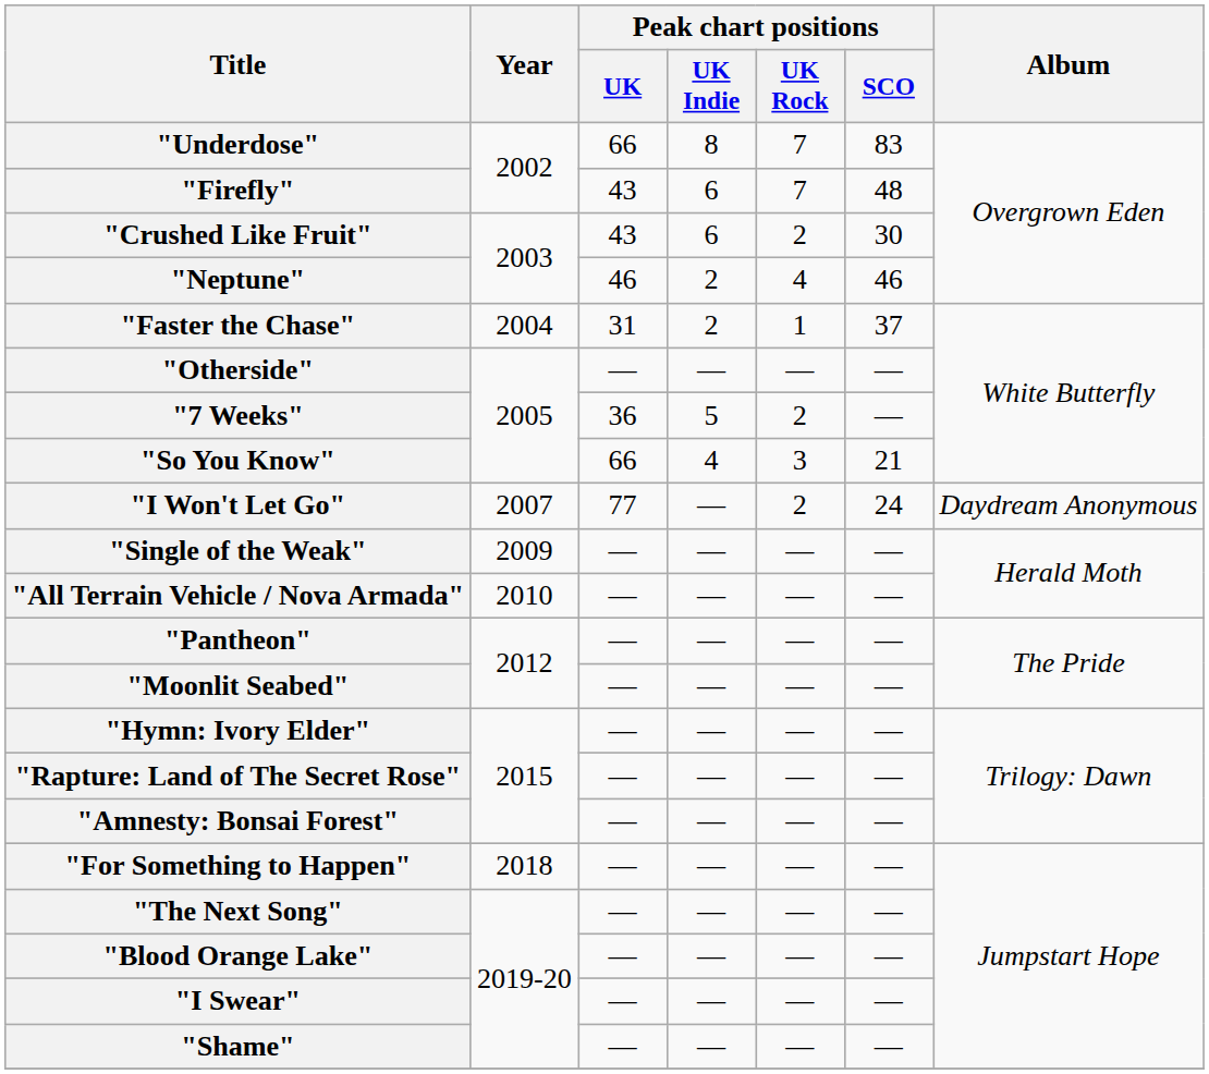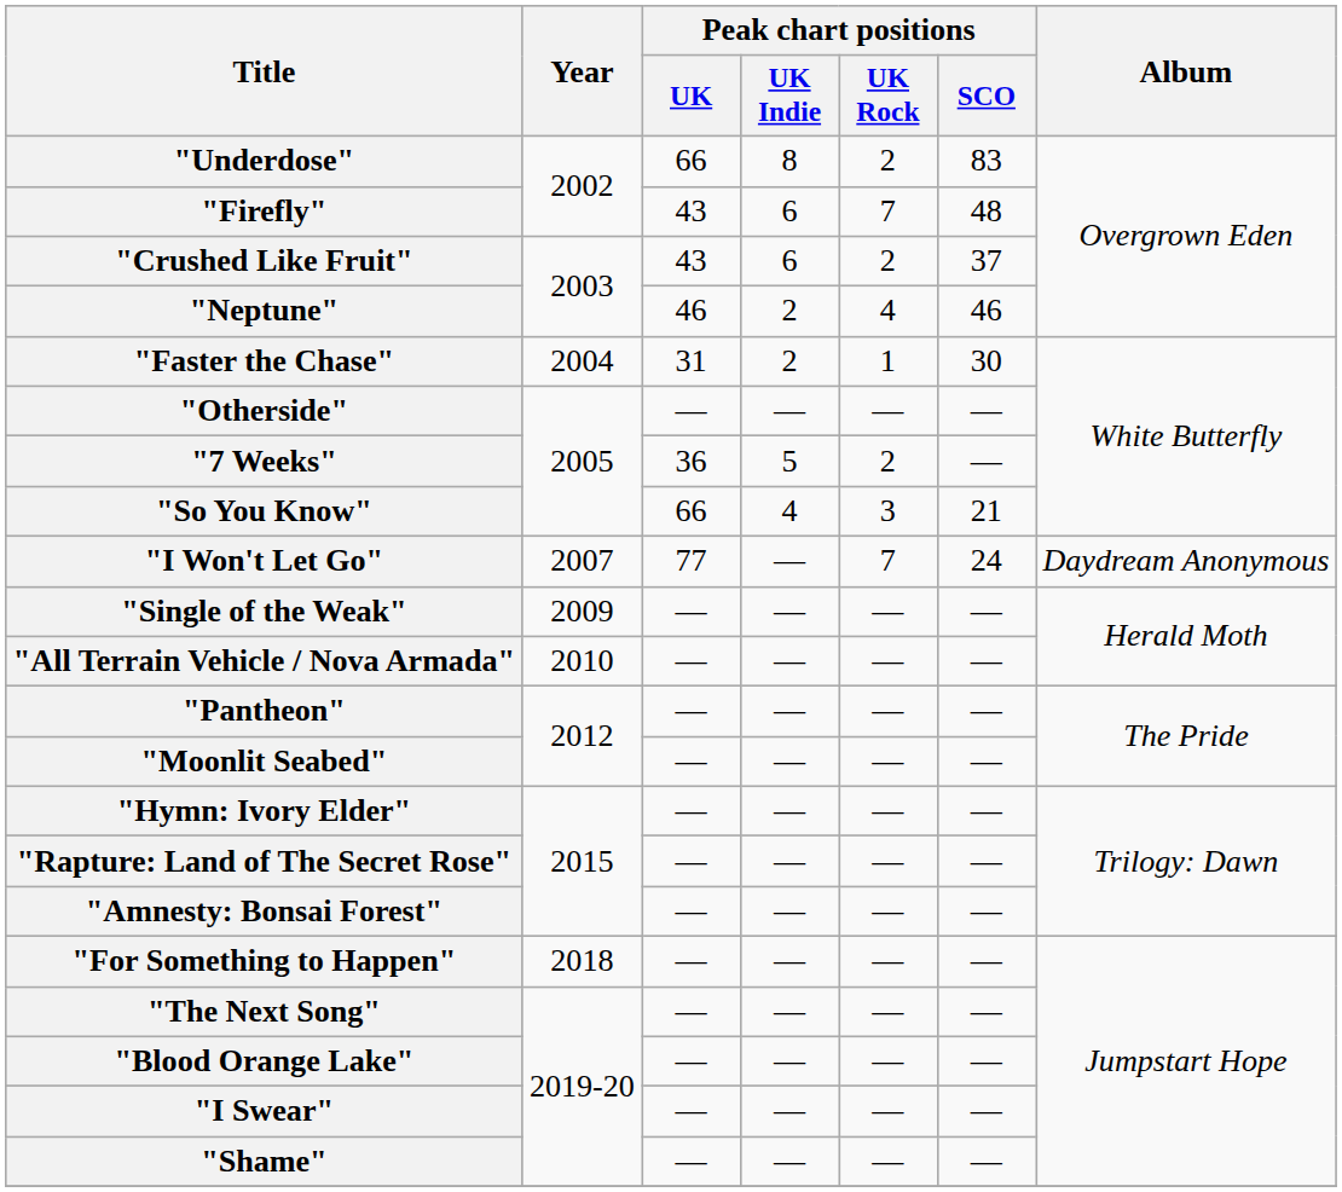"Underdose" | Peak chart positions / UK Rock: 7 -> 2
"Crushed Like Fruit" | Peak chart positions / SCO: 30 -> 37
"Faster the Chase" | Peak chart positions / SCO: 37 -> 30
"I Won't Let Go" | Peak chart positions / UK Rock: 2 -> 7
